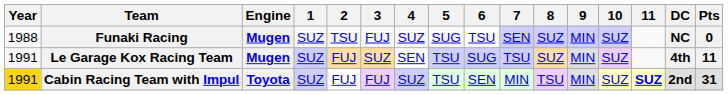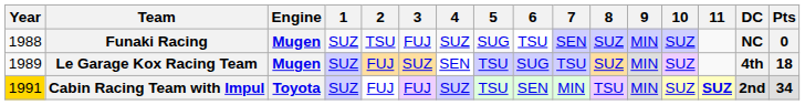Le Garage Kox Racing Team | Year: 1991 -> 1989
Le Garage Kox Racing Team | Pts: 11 -> 18
Cabin Racing Team with Impul | Pts: 31 -> 34
